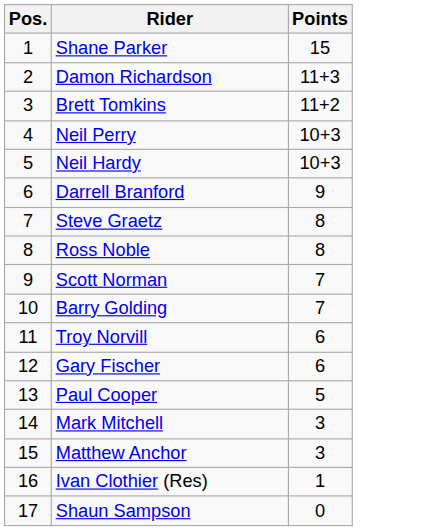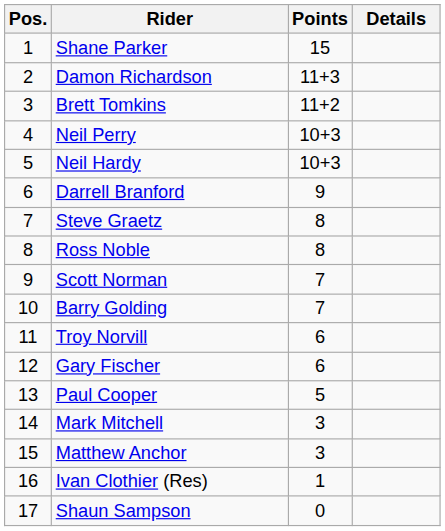+ column: Details
